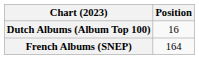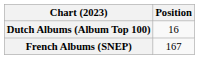French Albums (SNEP) | Position: 164 -> 167
